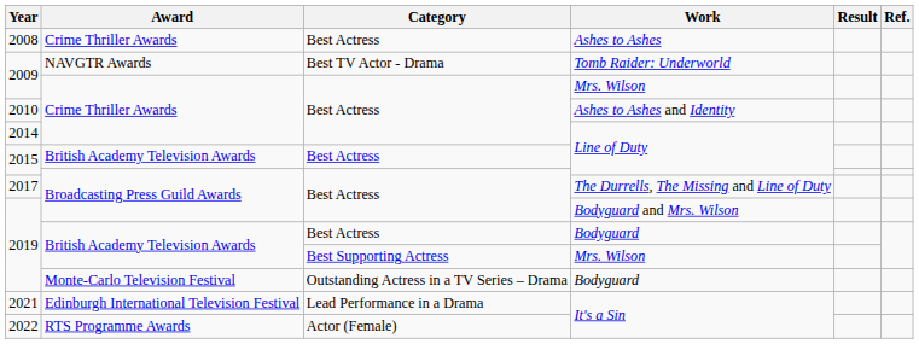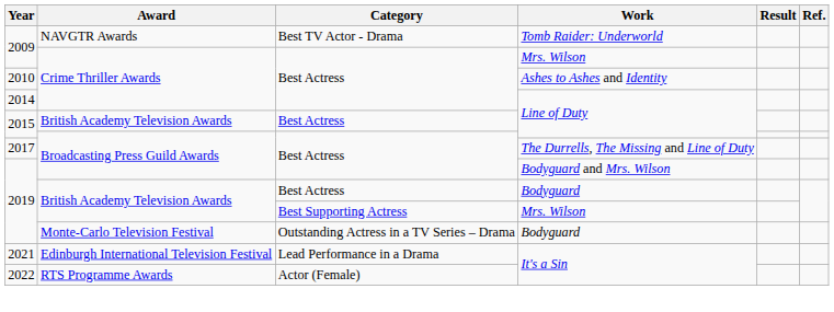- row: 2008 | Crime Thriller Awards | Best Actress | Ashes to Ashes
